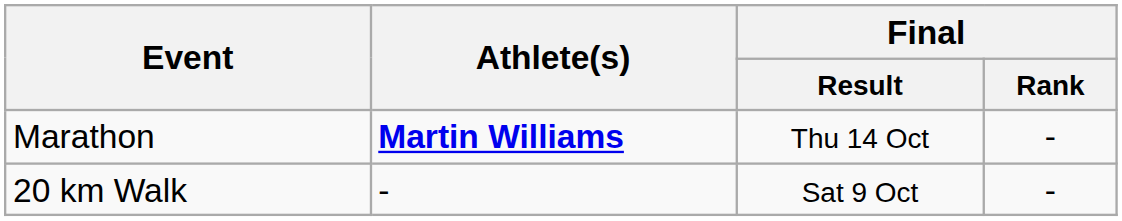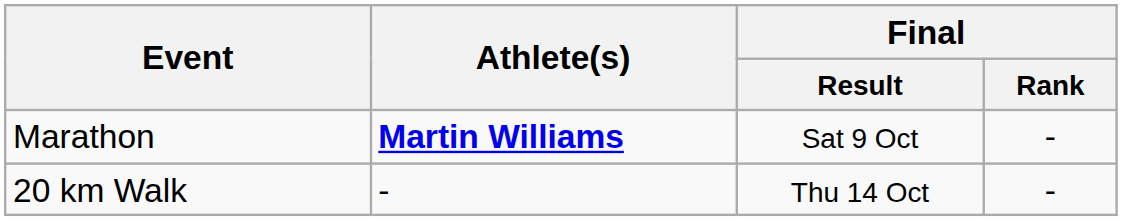Marathon | Final / Result: Thu 14 Oct -> Sat 9 Oct
20 km Walk | Final / Result: Sat 9 Oct -> Thu 14 Oct
